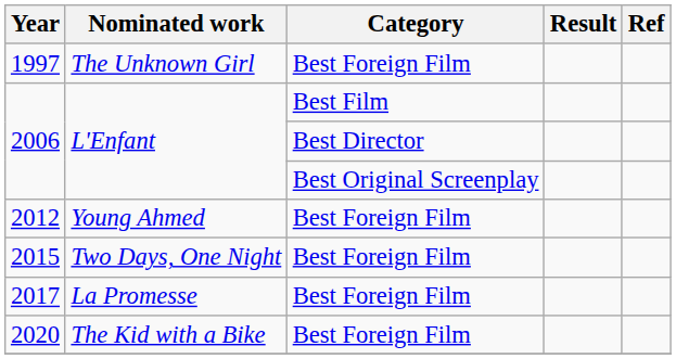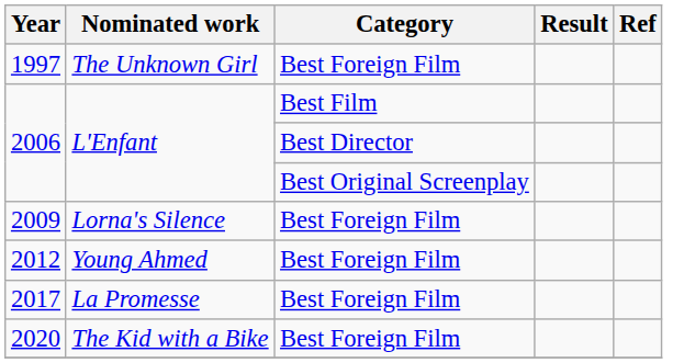+ row: 2009 | Lorna's Silence | Best Foreign Film
- row: 2015 | Two Days, One Night | Best Foreign Film
